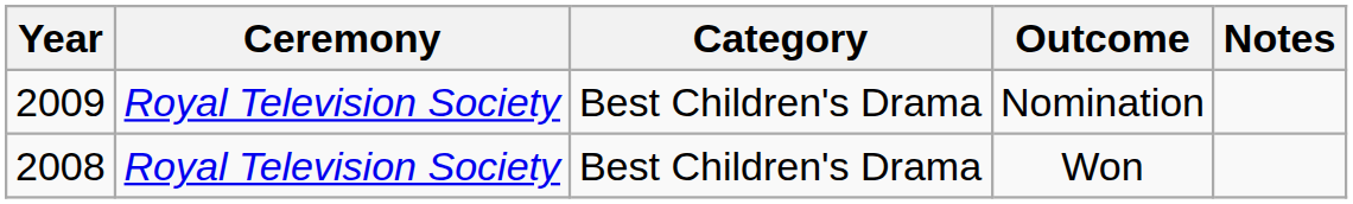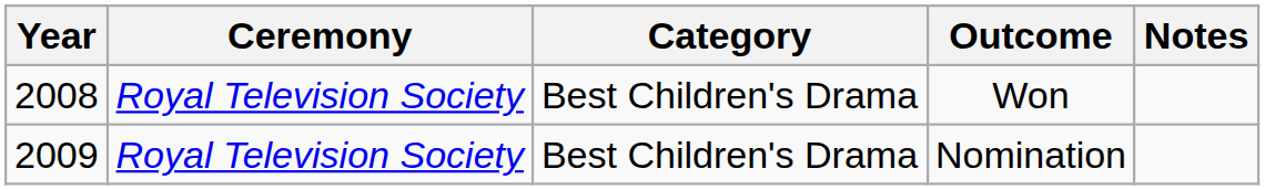rows swapped: Won <-> Nomination
